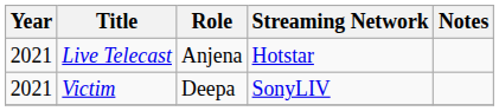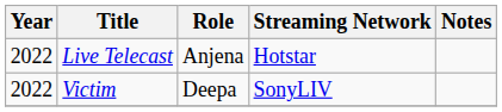Live Telecast | Year: 2021 -> 2022
Victim | Year: 2021 -> 2022
